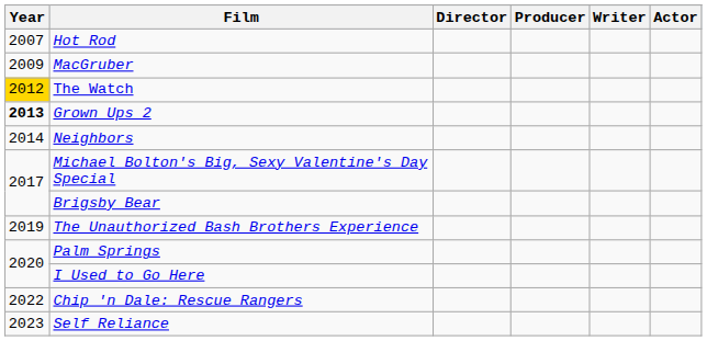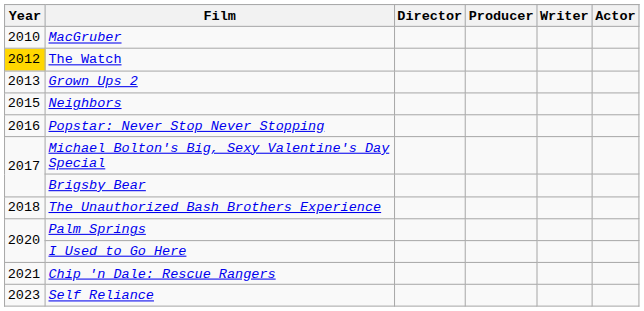- row: 2007 | Hot Rod
MacGruber | Year: 2009 -> 2010
Grown Ups 2 | Year: bold -> normal
Neighbors | Year: 2014 -> 2015
+ row: 2016 | Popstar: Never Stop Never Stopping
The Unauthorized Bash Brothers Experience | Year: 2019 -> 2018
Chip 'n Dale: Rescue Rangers | Year: 2022 -> 2021
